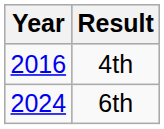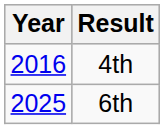6th | Year: 2024 -> 2025
